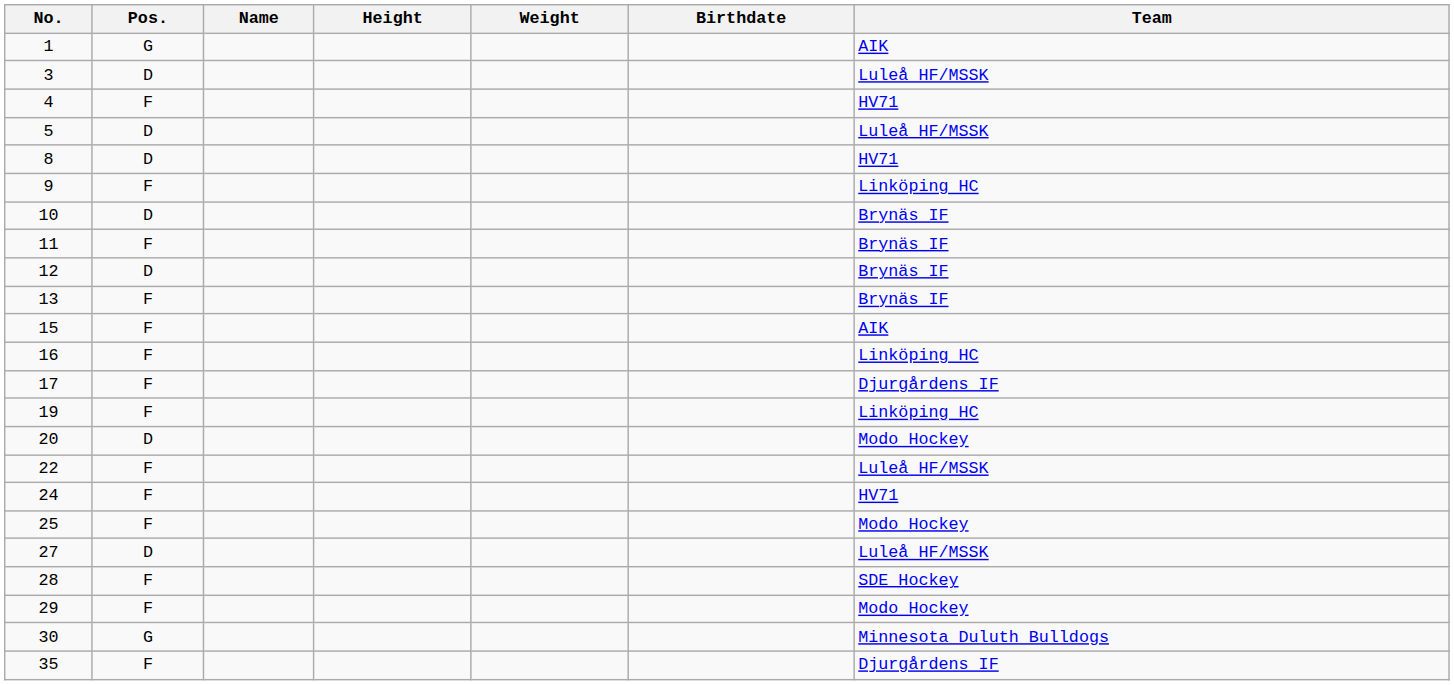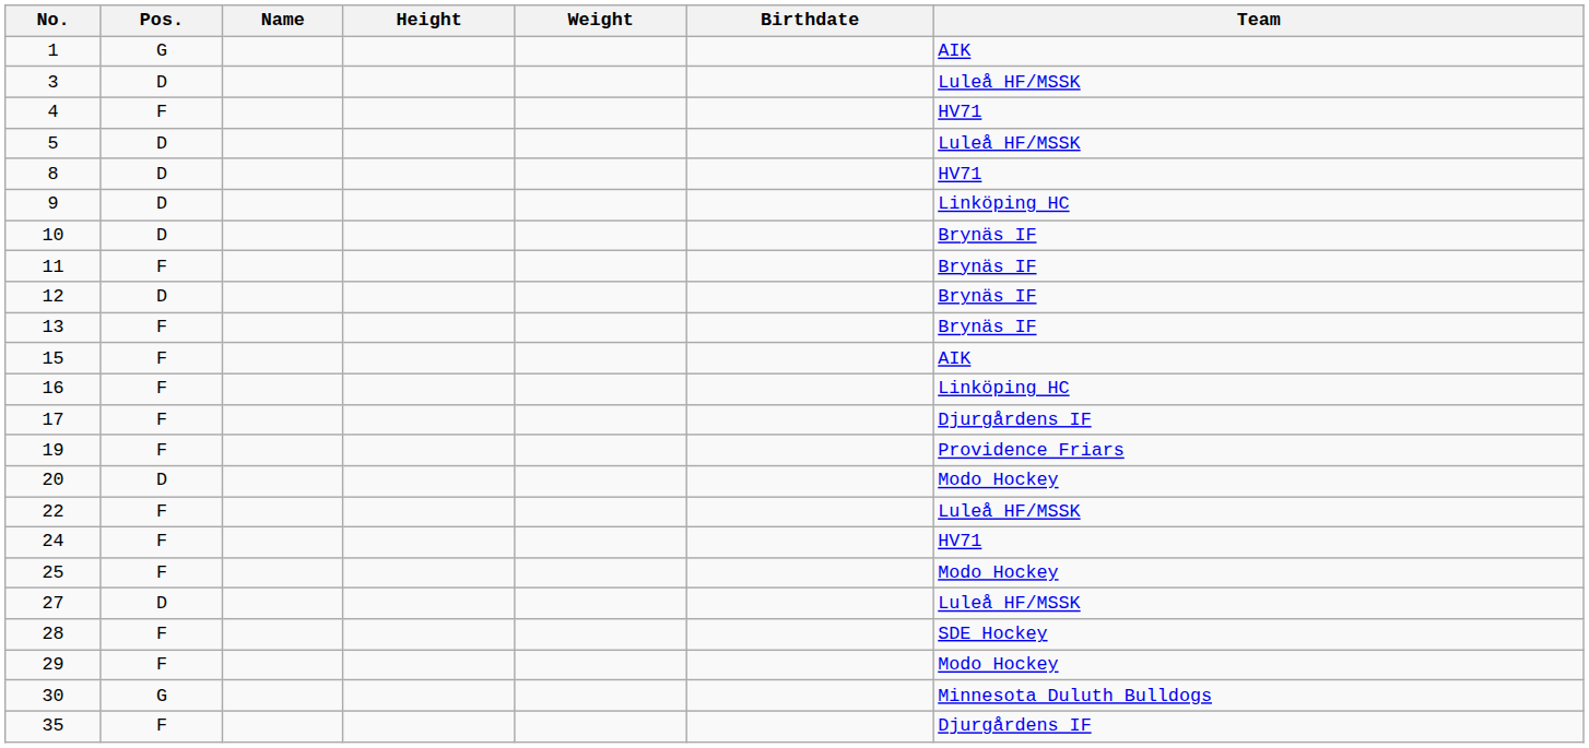9 | Pos.: F -> D
19 | Team: Linköping HC -> Providence Friars
